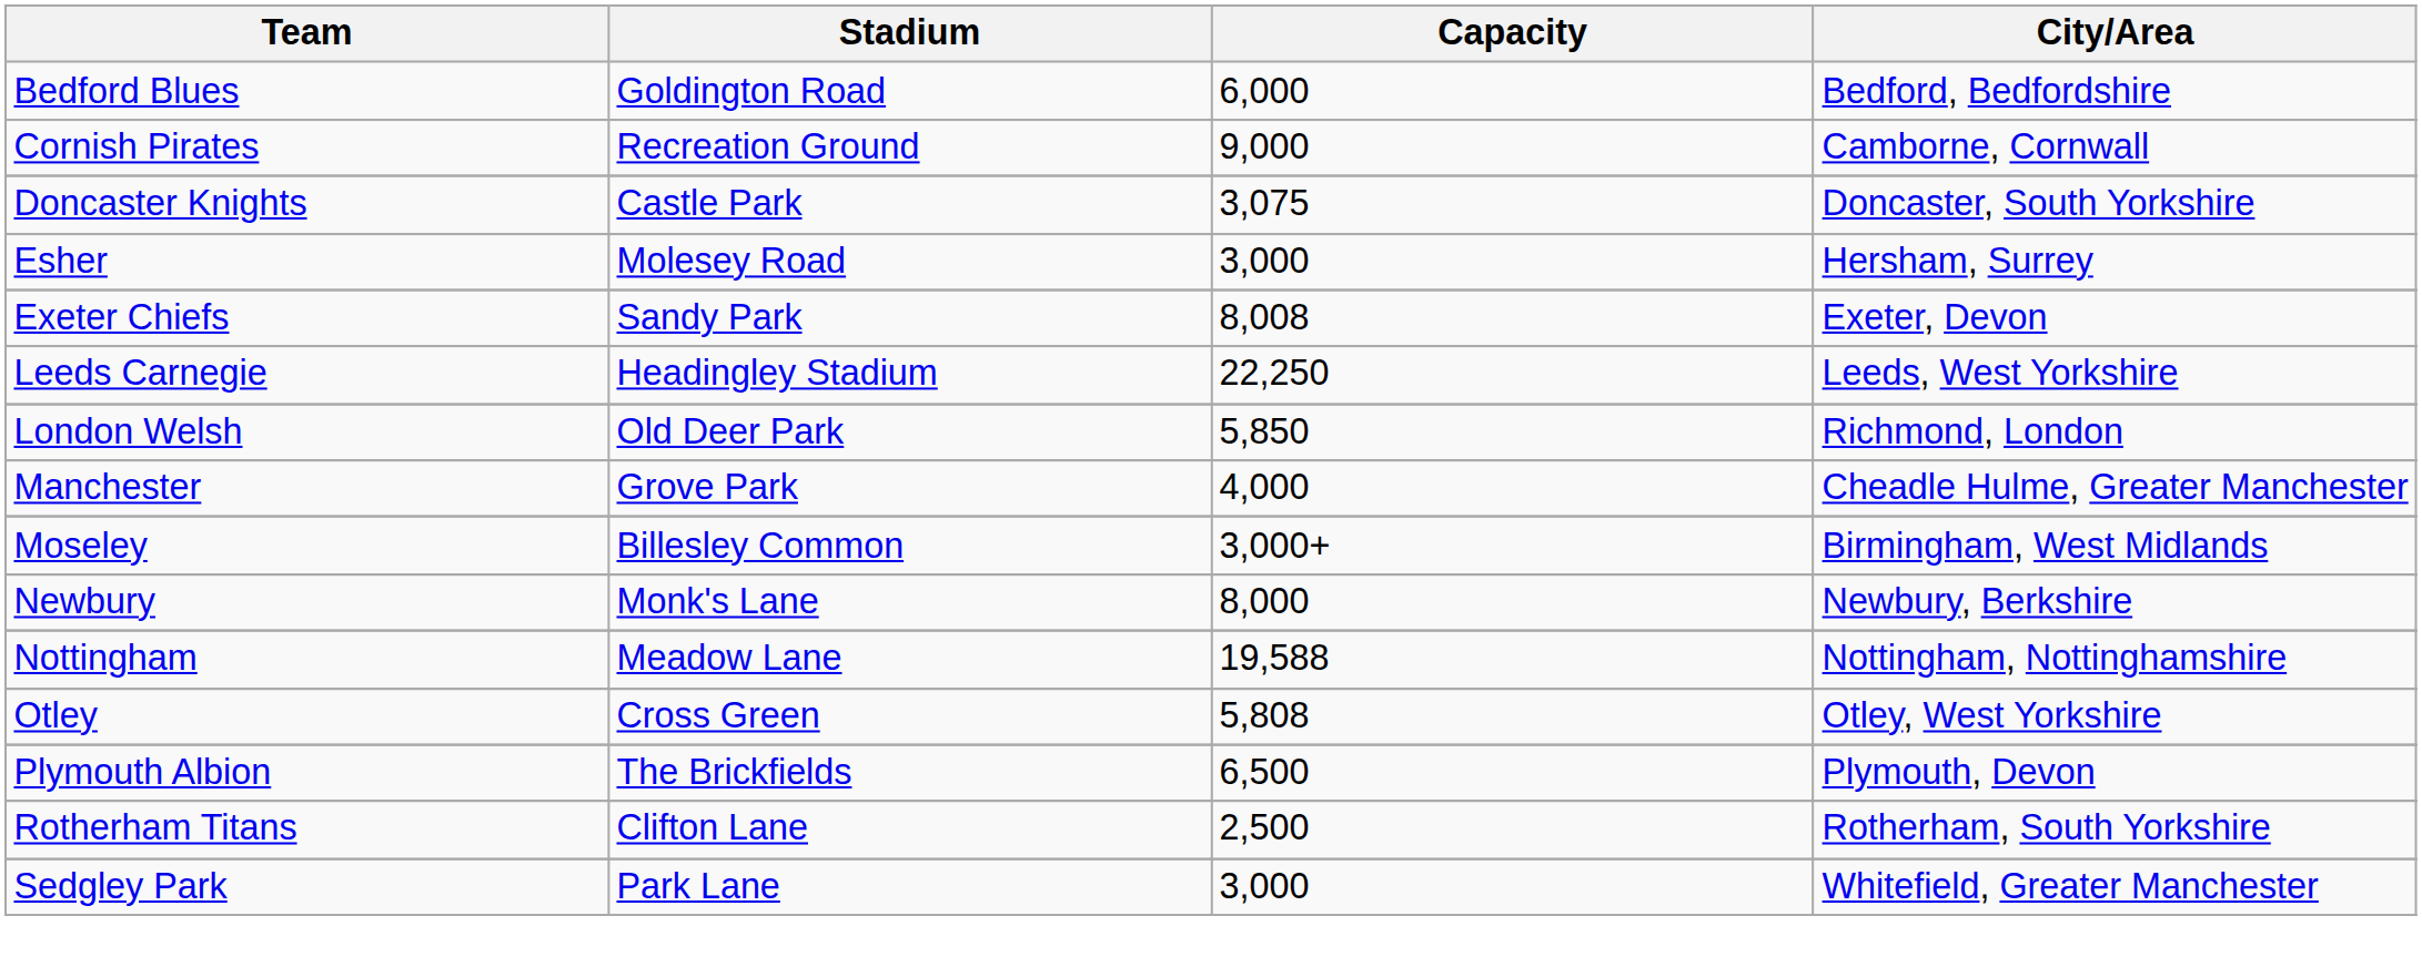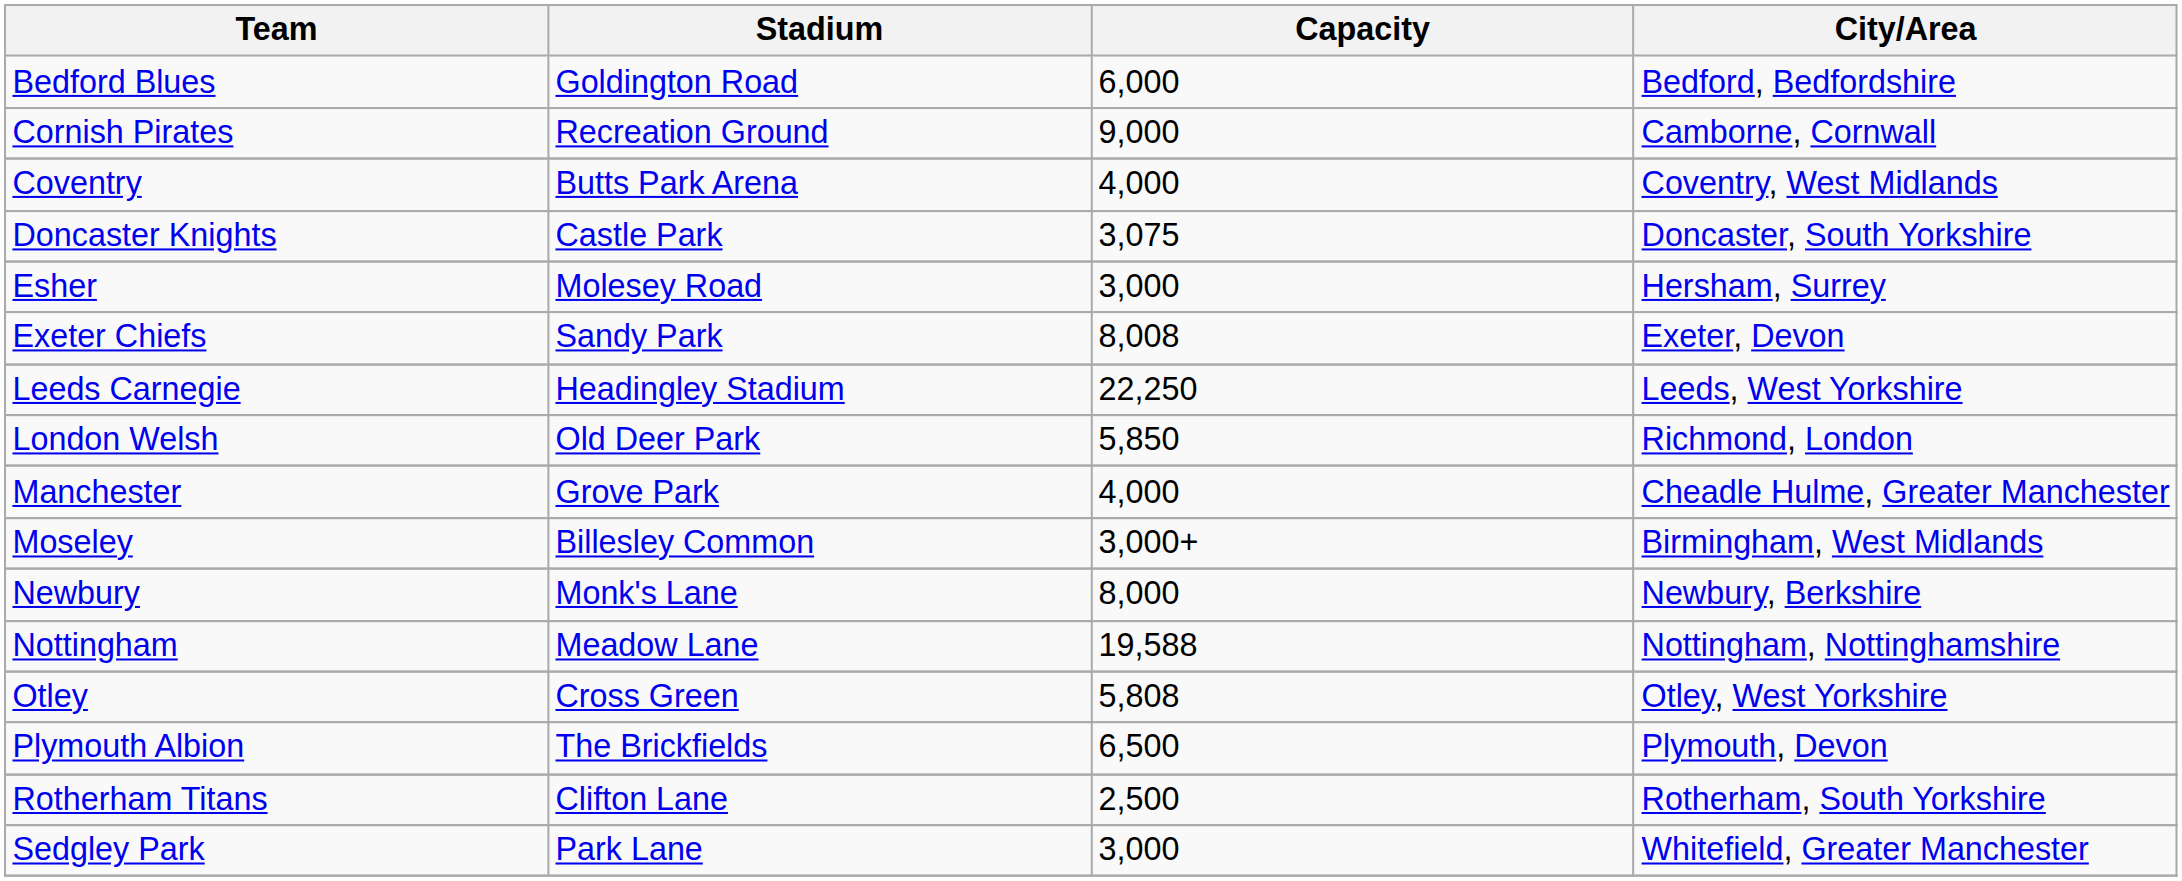+ row: Coventry | Butts Park Arena | 4,000 | Coventry, West Midlands
